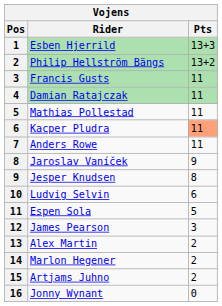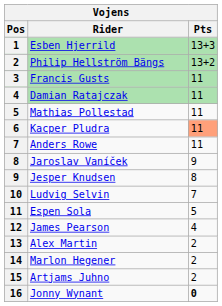Ludvig Selvin | Pts: 6 -> 7
James Pearson | Pts: 3 -> 4
Jonny Wynant | Pts: normal -> bold
